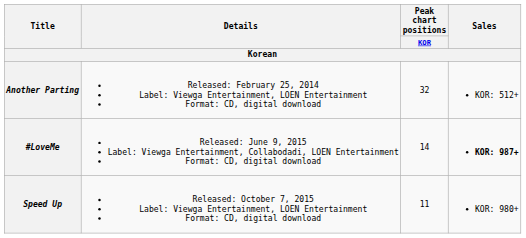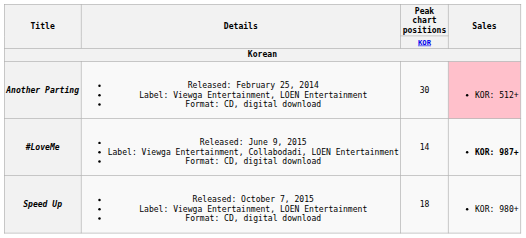Another Parting | Peak chart positions / KOR: 32 -> 30
Another Parting | Sales: no background -> pink background
Speed Up | Peak chart positions / KOR: 11 -> 18
